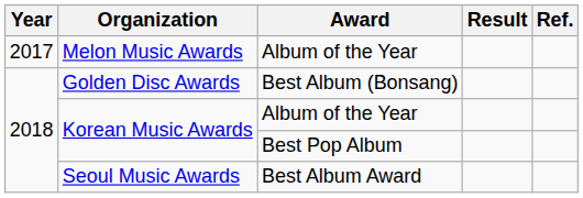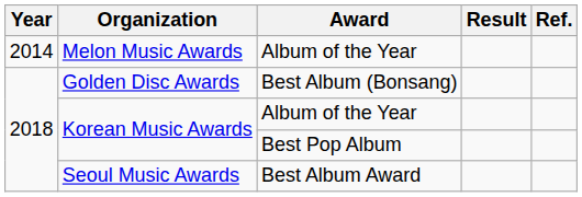Melon Music Awards | Year: 2017 -> 2014
